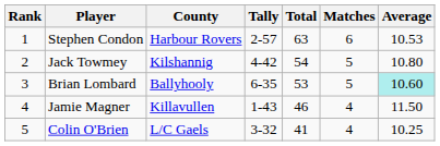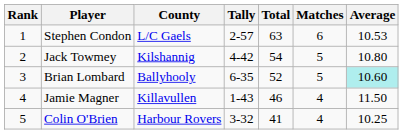Stephen Condon | County: Harbour Rovers -> L/C Gaels
Brian Lombard | Total: 53 -> 52
Colin O'Brien | County: L/C Gaels -> Harbour Rovers
